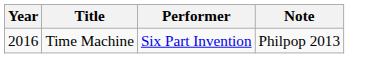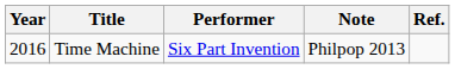+ column: Ref.
